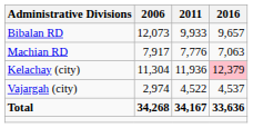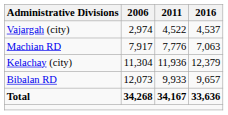rows swapped: Bibalan RD <-> Vajargah (city)
Kelachay (city) | 2016: pink background -> no background
